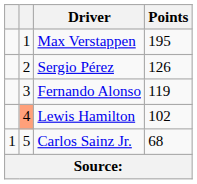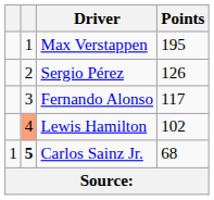Fernando Alonso | Points: 119 -> 117
Carlos Sainz Jr. | column 2: normal -> bold
